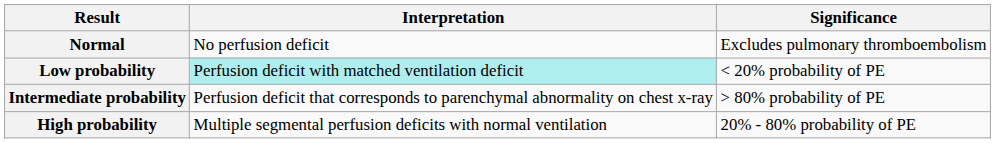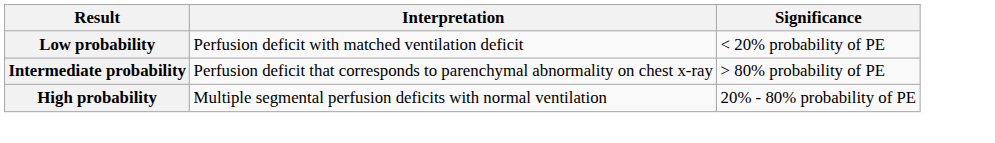- row: Normal | No perfusion deficit | Excludes pulmonary thromboembolism
Low probability | Interpretation: paleturquoise background -> no background
